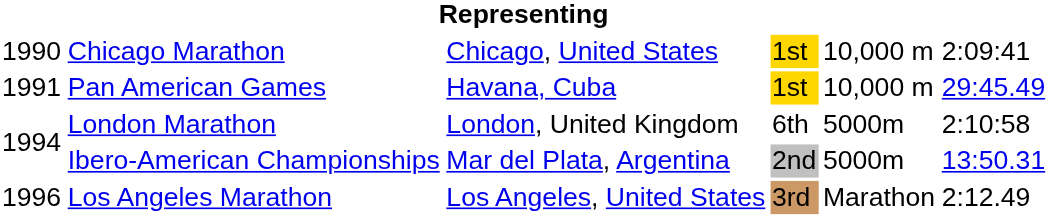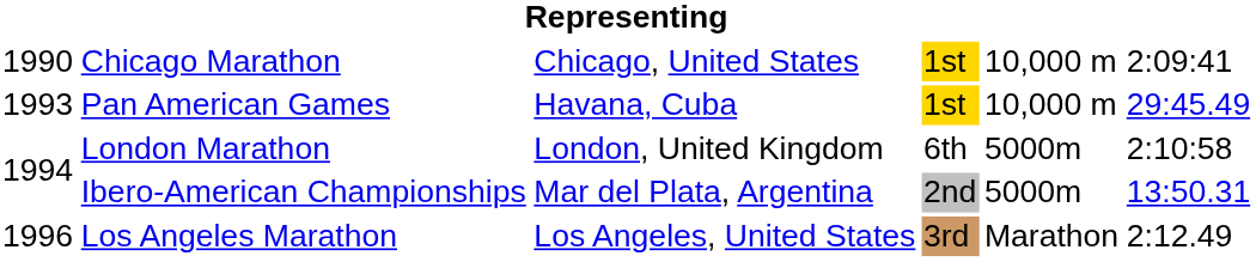Pan American Games | column 1: 1991 -> 1993
